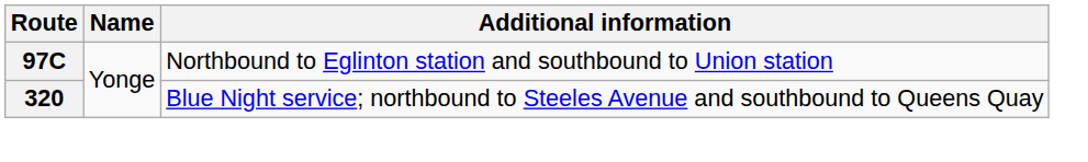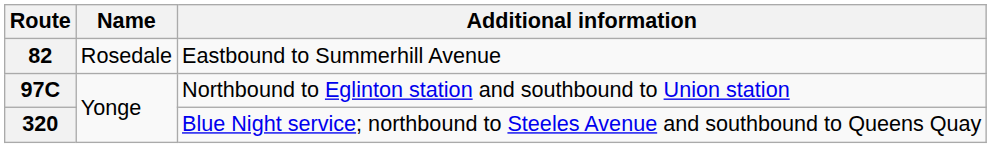+ row: 82 | Rosedale | Eastbound to Summerhill Avenue
